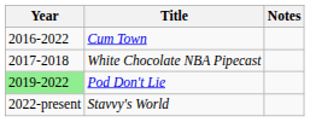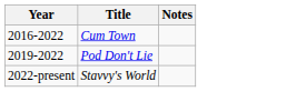- row: 2017-2018 | White Chocolate NBA Pipecast
Pod Don't Lie | Year: lightgreen background -> no background
